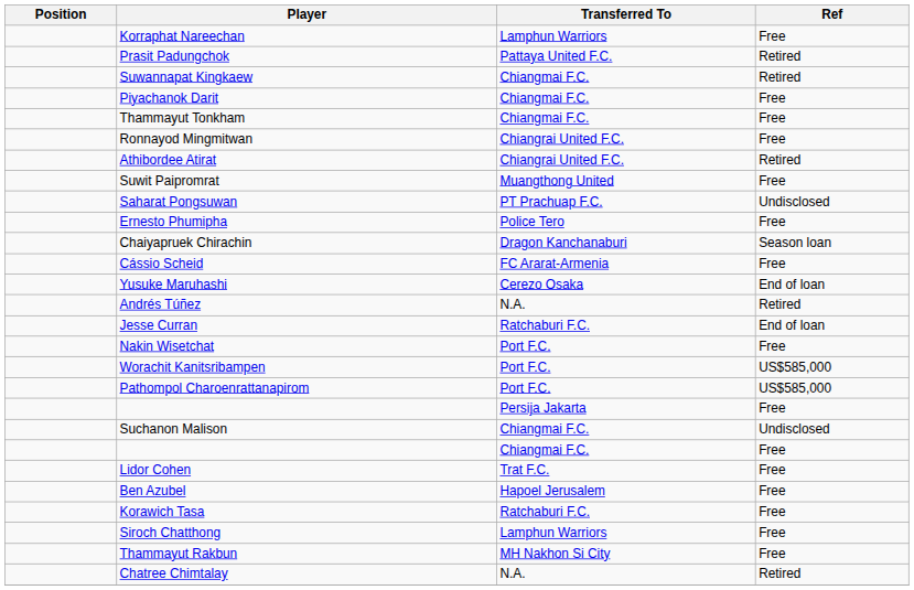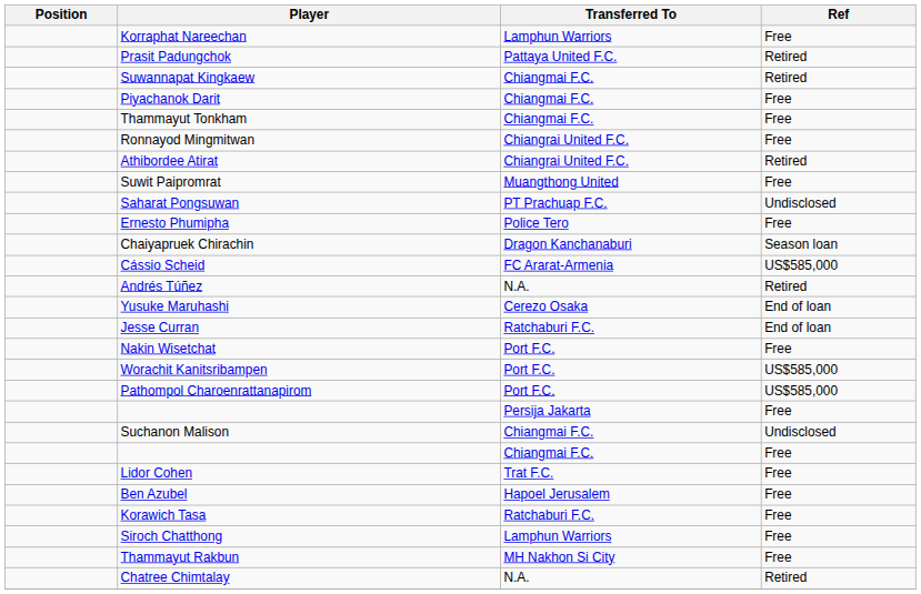Cássio Scheid | Ref: Free -> US$585,000
rows swapped: Andrés Túñez <-> Yusuke Maruhashi
